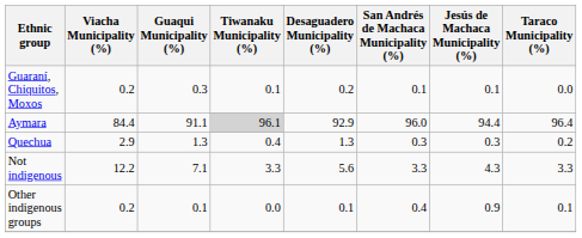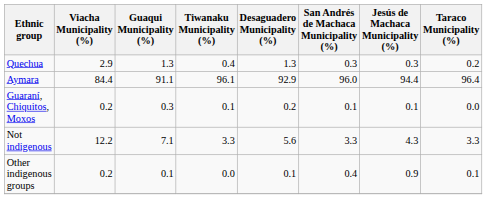rows swapped: Quechua <-> Guaraní, Chiquitos, Moxos
Aymara | Tiwanaku Municipality (%): lightgrey background -> no background
